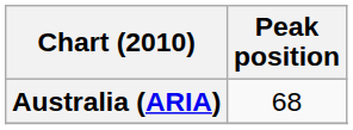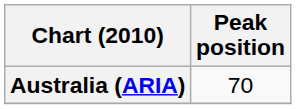Australia (ARIA) | Peak position: 68 -> 70
